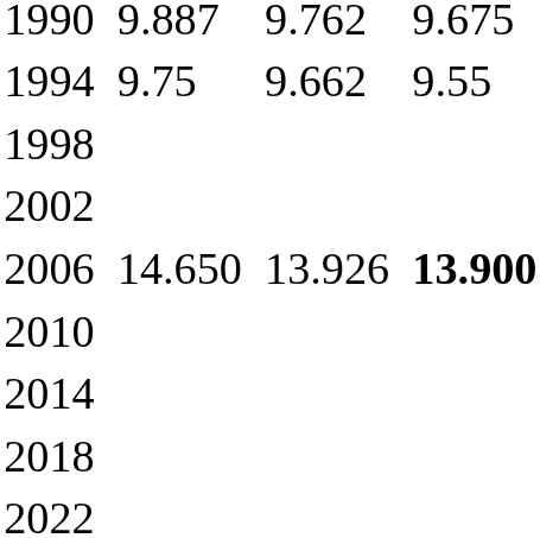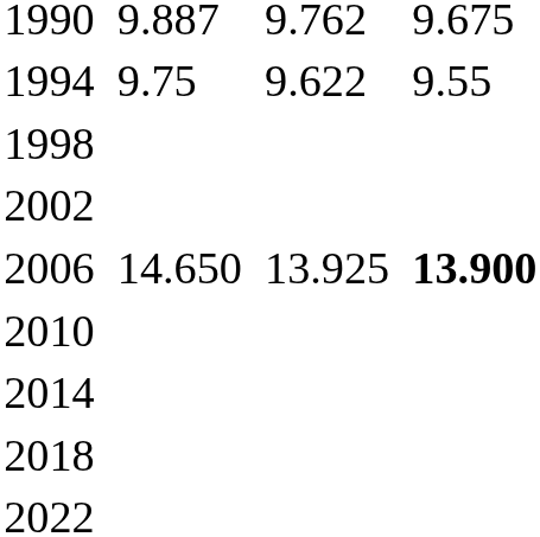1994 | column 5: 9.662 -> 9.622
2006 | column 5: 13.926 -> 13.925
